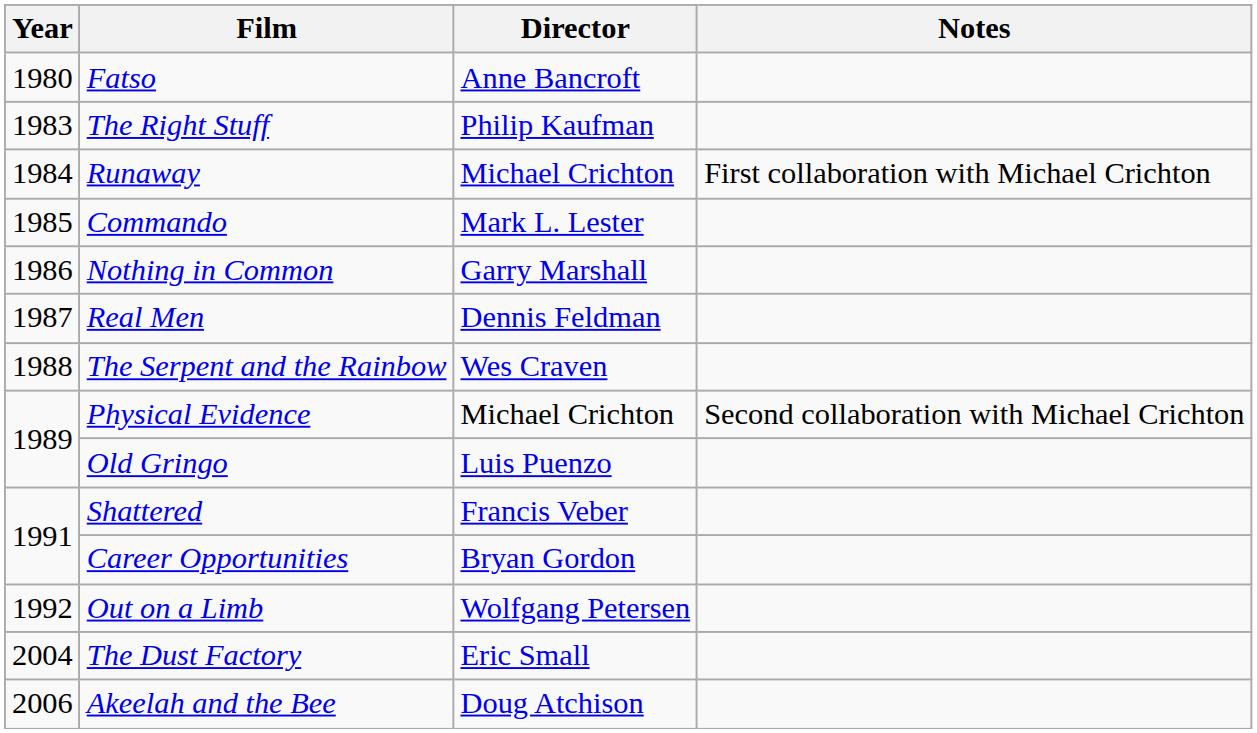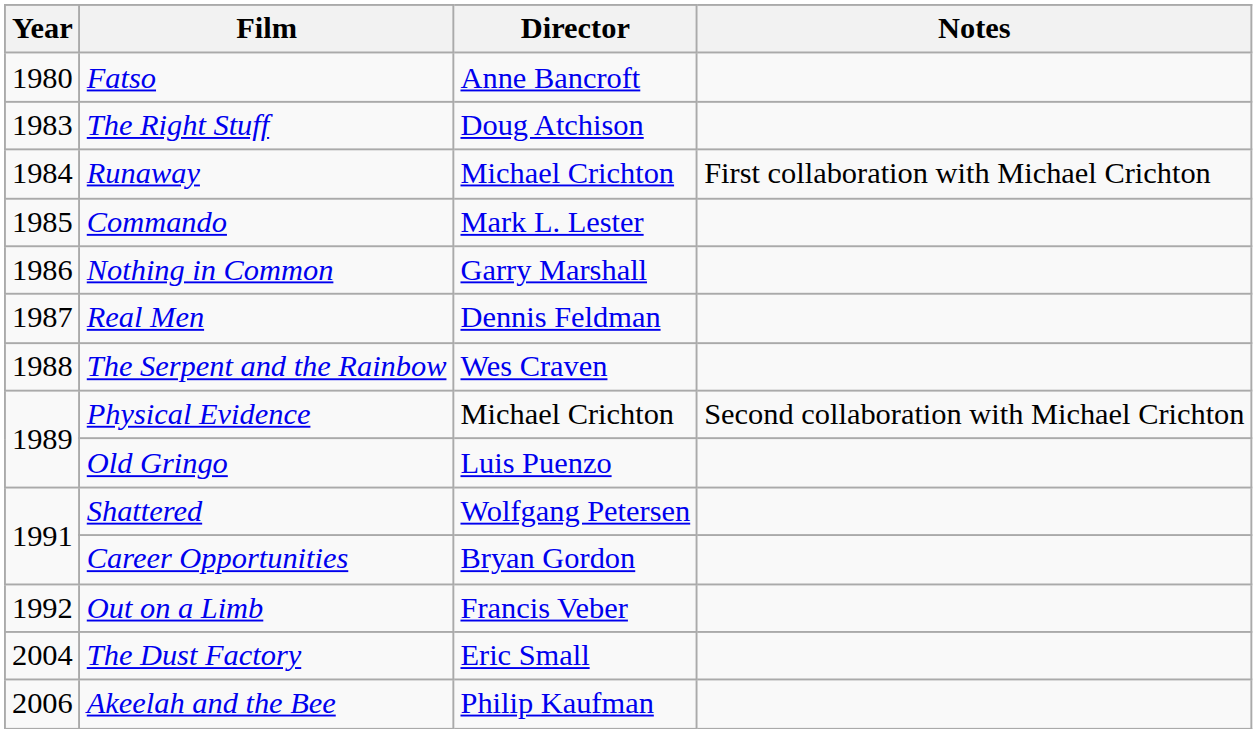The Right Stuff | Director: Philip Kaufman -> Doug Atchison
Shattered | Director: Francis Veber -> Wolfgang Petersen
Out on a Limb | Director: Wolfgang Petersen -> Francis Veber
Akeelah and the Bee | Director: Doug Atchison -> Philip Kaufman
